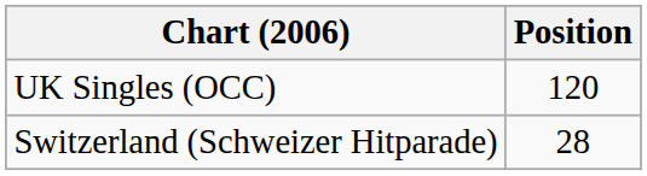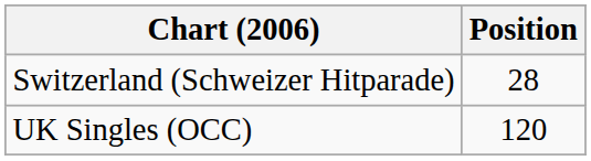rows swapped: Switzerland (Schweizer Hitparade) <-> UK Singles (OCC)
